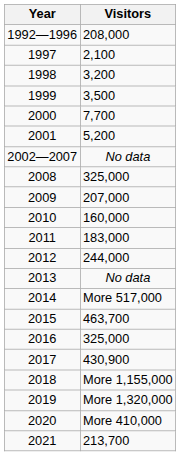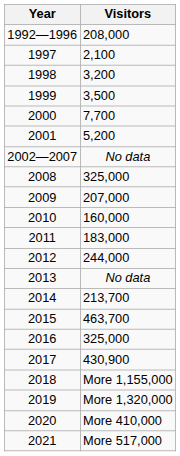2014 | Visitors: More 517,000 -> 213,700
2021 | Visitors: 213,700 -> More 517,000
